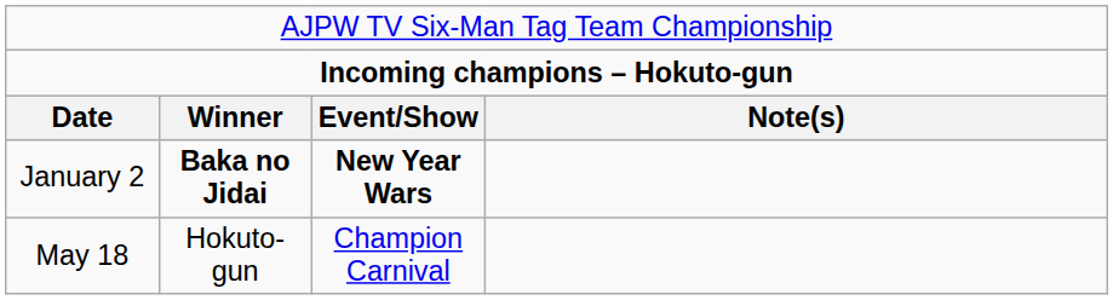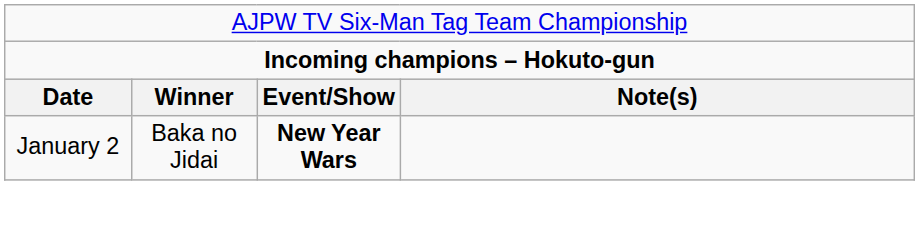January 2 | column 2: bold -> normal
- row: May 18 | Hokuto-gun | Champion Carnival
